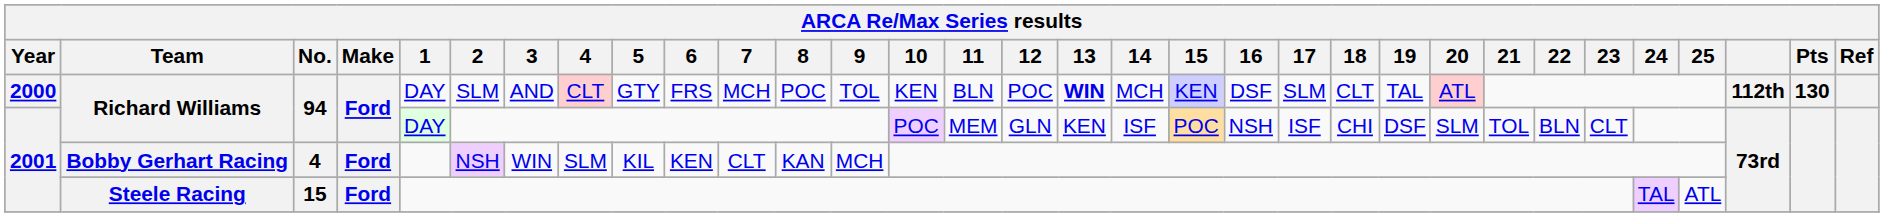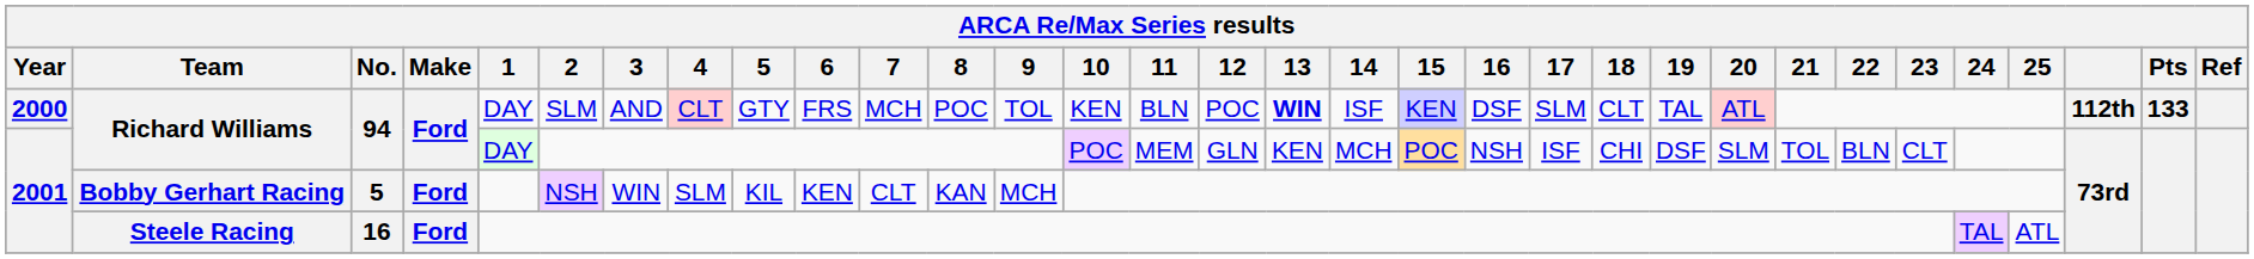2000 / Richard Williams | 14: MCH -> ISF
2000 / Richard Williams | Pts: 130 -> 133
2001 / Richard Williams | 14: ISF -> MCH
Bobby Gerhart Racing | No.: 4 -> 5
Steele Racing | No.: 15 -> 16
